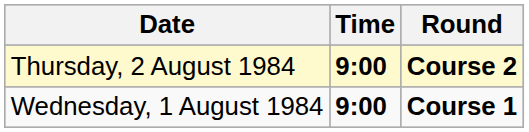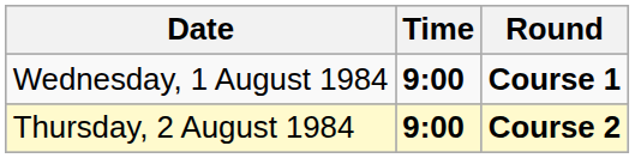rows swapped: Wednesday, 1 August 1984 <-> Thursday, 2 August 1984
